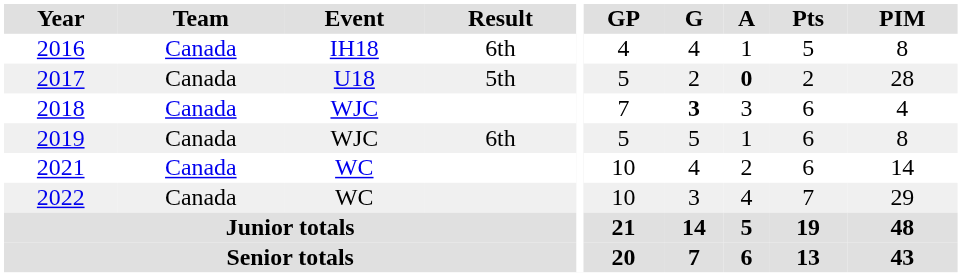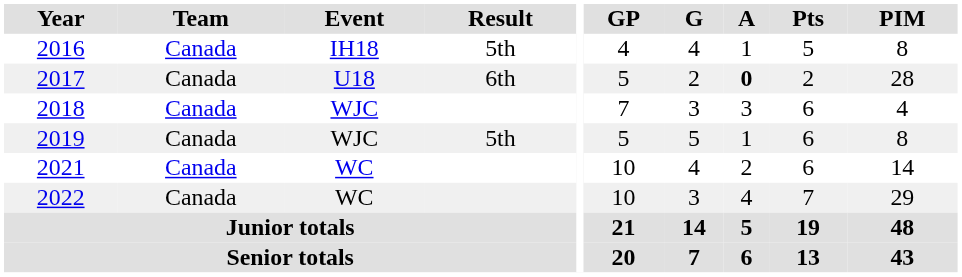2016 | Result: 6th -> 5th
2017 | Result: 5th -> 6th
2018 | G: bold -> normal
2019 | Result: 6th -> 5th
